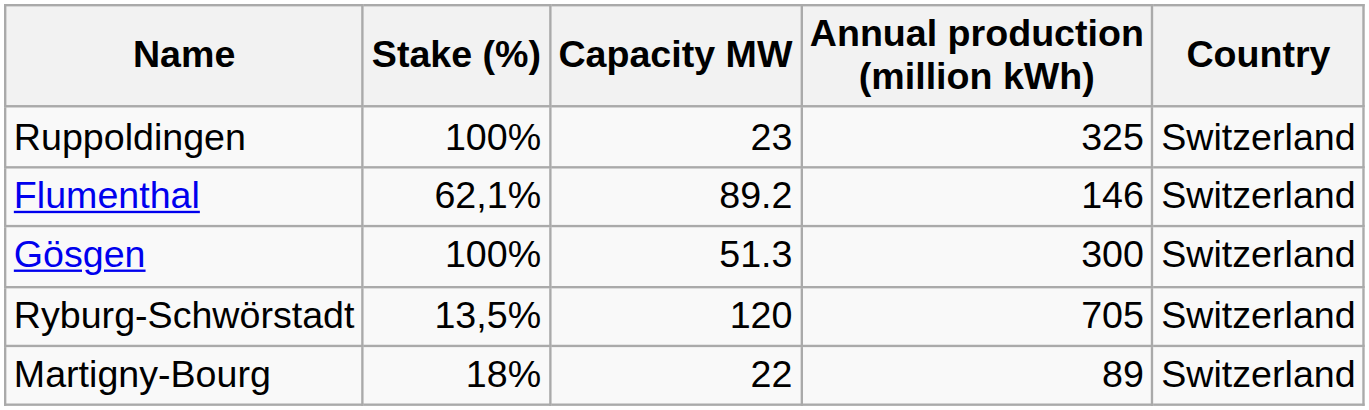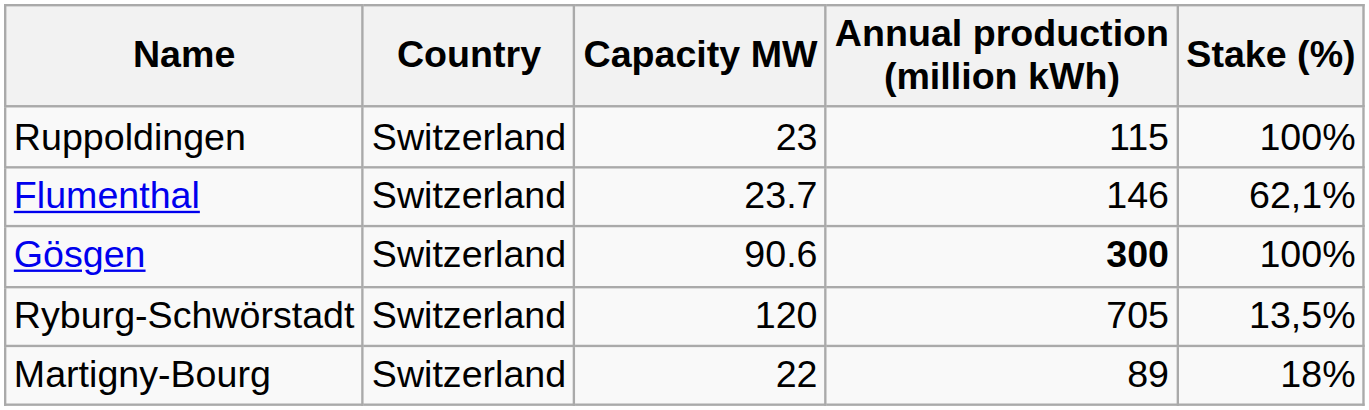columns swapped: Country <-> Stake (%)
Ruppoldingen | Annual production (million kWh): 325 -> 115
Flumenthal | Capacity MW: 89.2 -> 23.7
Gösgen | Capacity MW: 51.3 -> 90.6
Gösgen | Annual production (million kWh): normal -> bold
